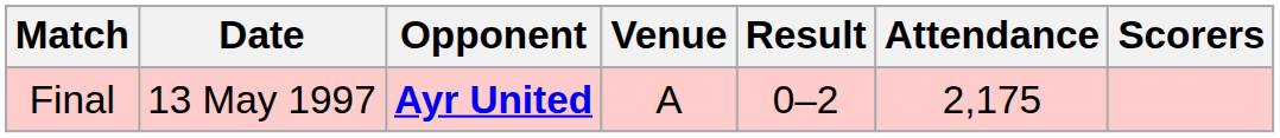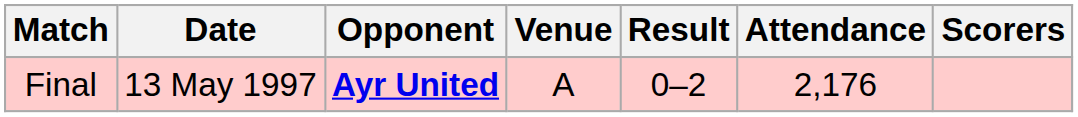Final | Attendance: 2,175 -> 2,176
